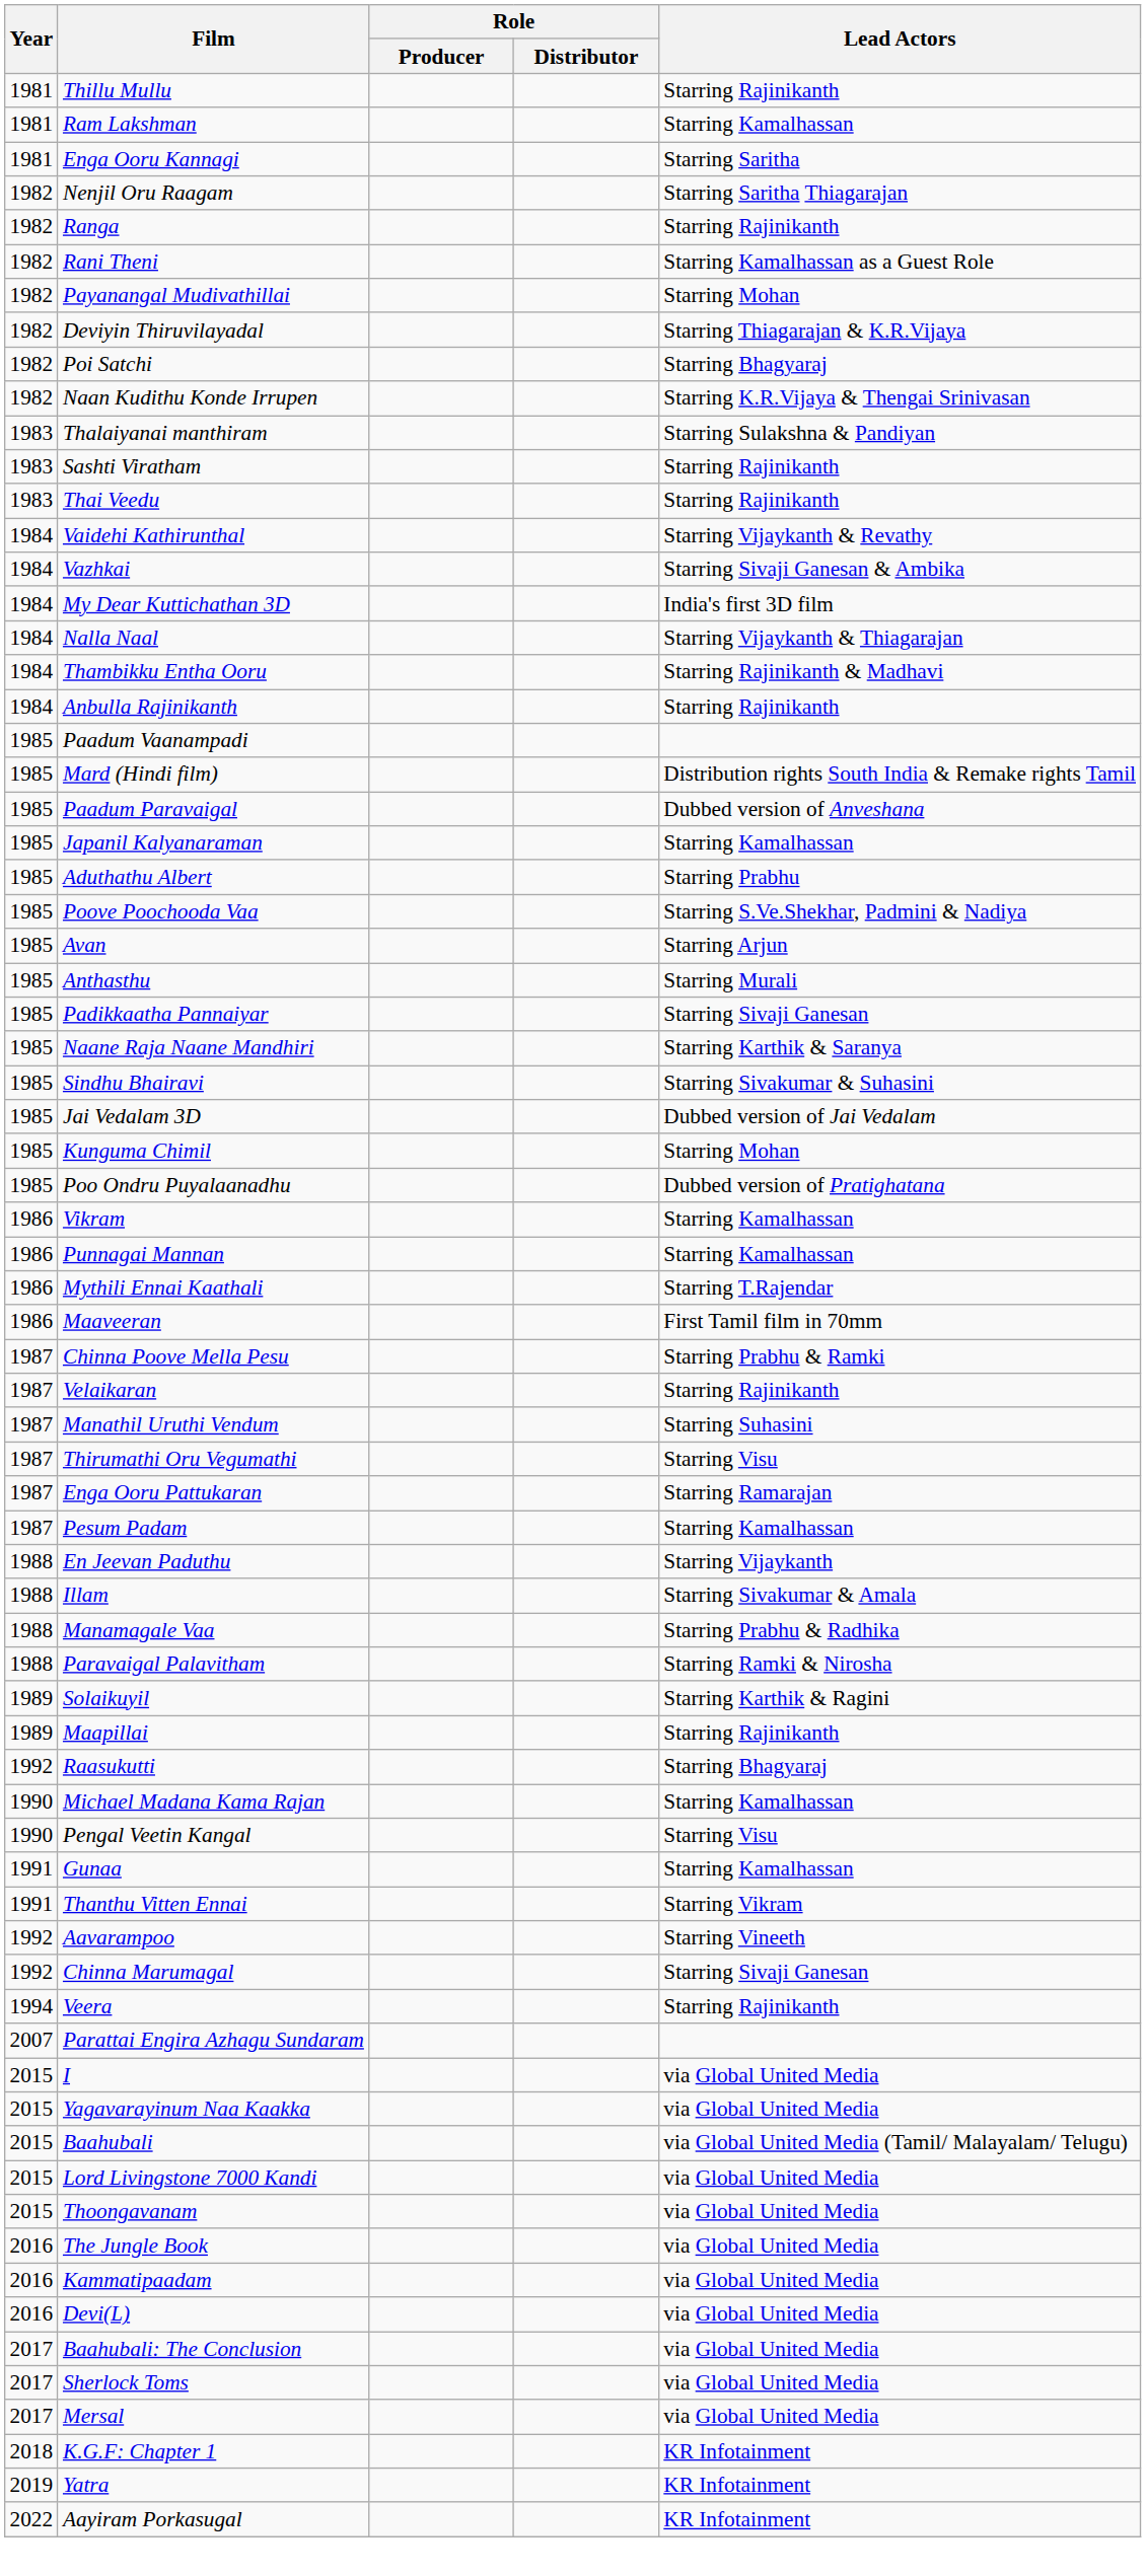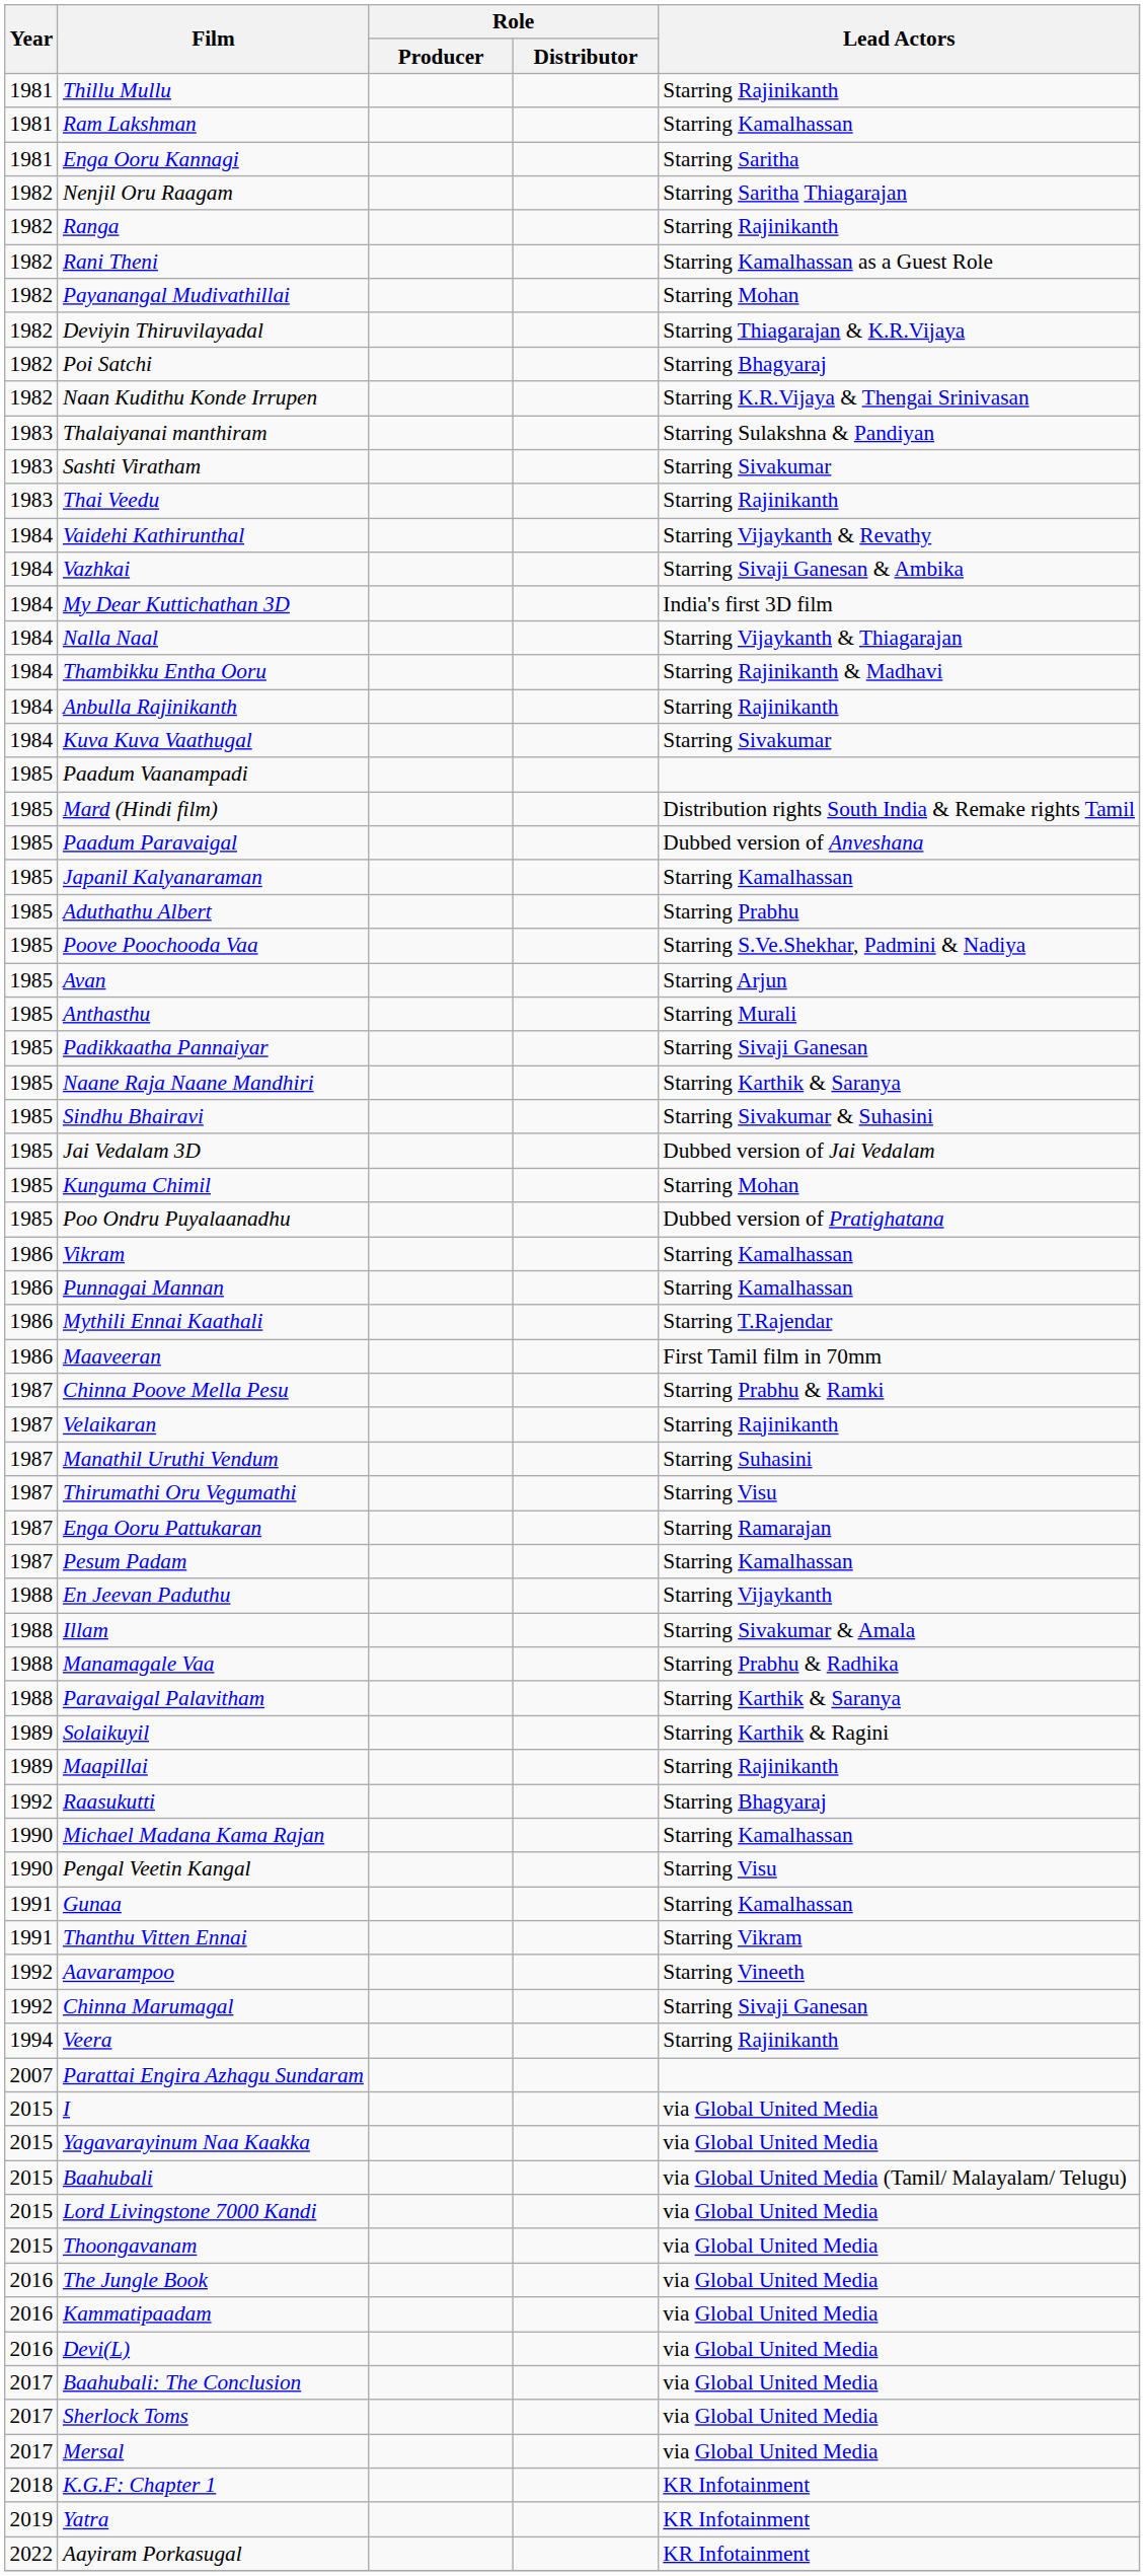Sashti Viratham | Lead Actors: Starring Rajinikanth -> Starring Sivakumar
+ row: 1984 | Kuva Kuva Vaathugal | Starring Sivakumar
Paravaigal Palavitham | Lead Actors: Starring Ramki & Nirosha -> Starring Karthik & Saranya
